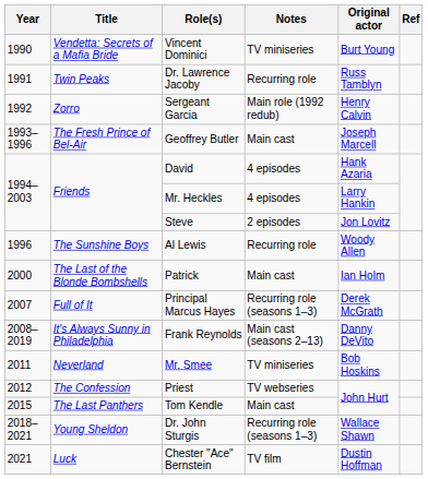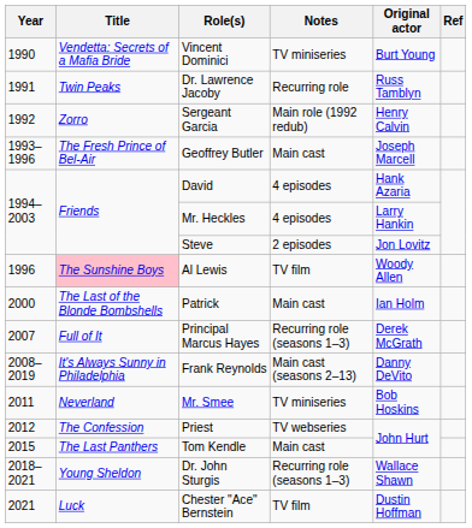Al Lewis | Title: no background -> pink background
Al Lewis | Notes: Recurring role -> TV film
